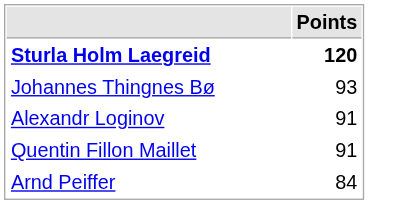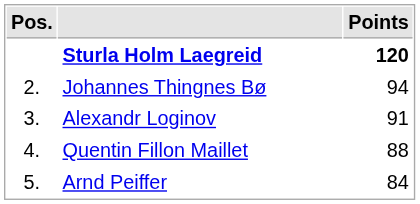+ column: Pos. | 2. | 3. | 4. | 5.
Johannes Thingnes Bø | Points: 93 -> 94
Quentin Fillon Maillet | Points: 91 -> 88
